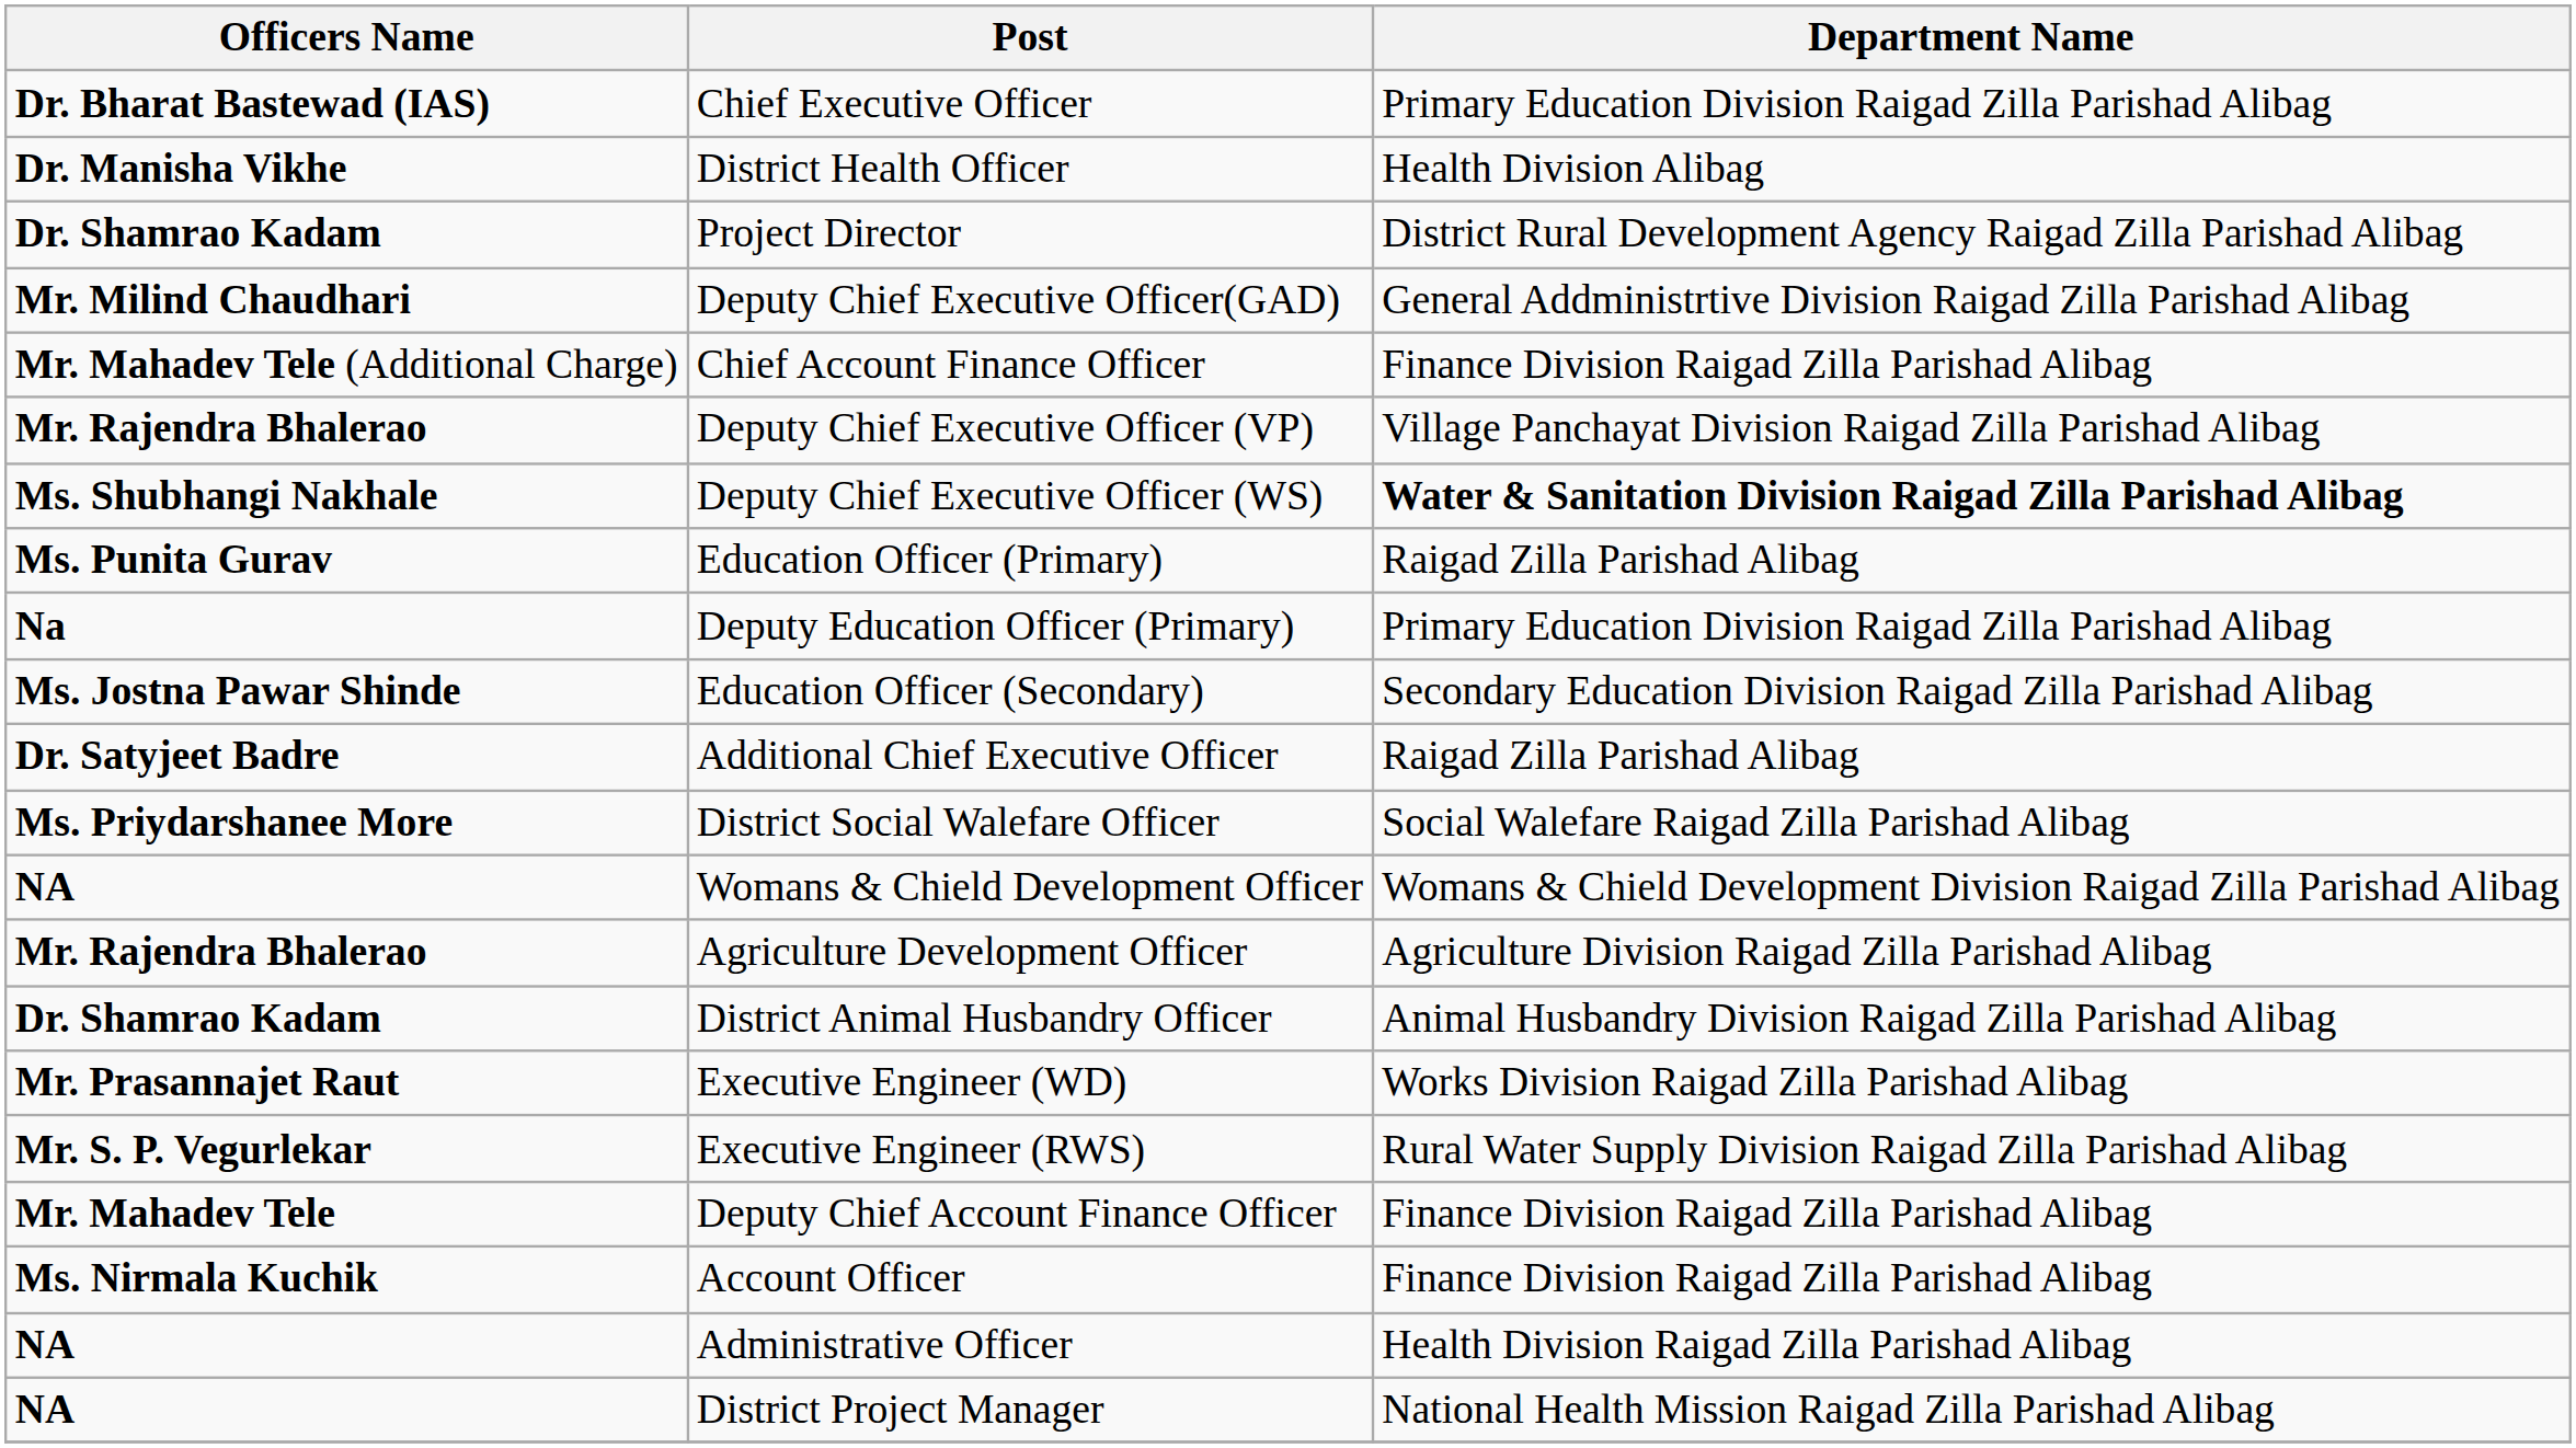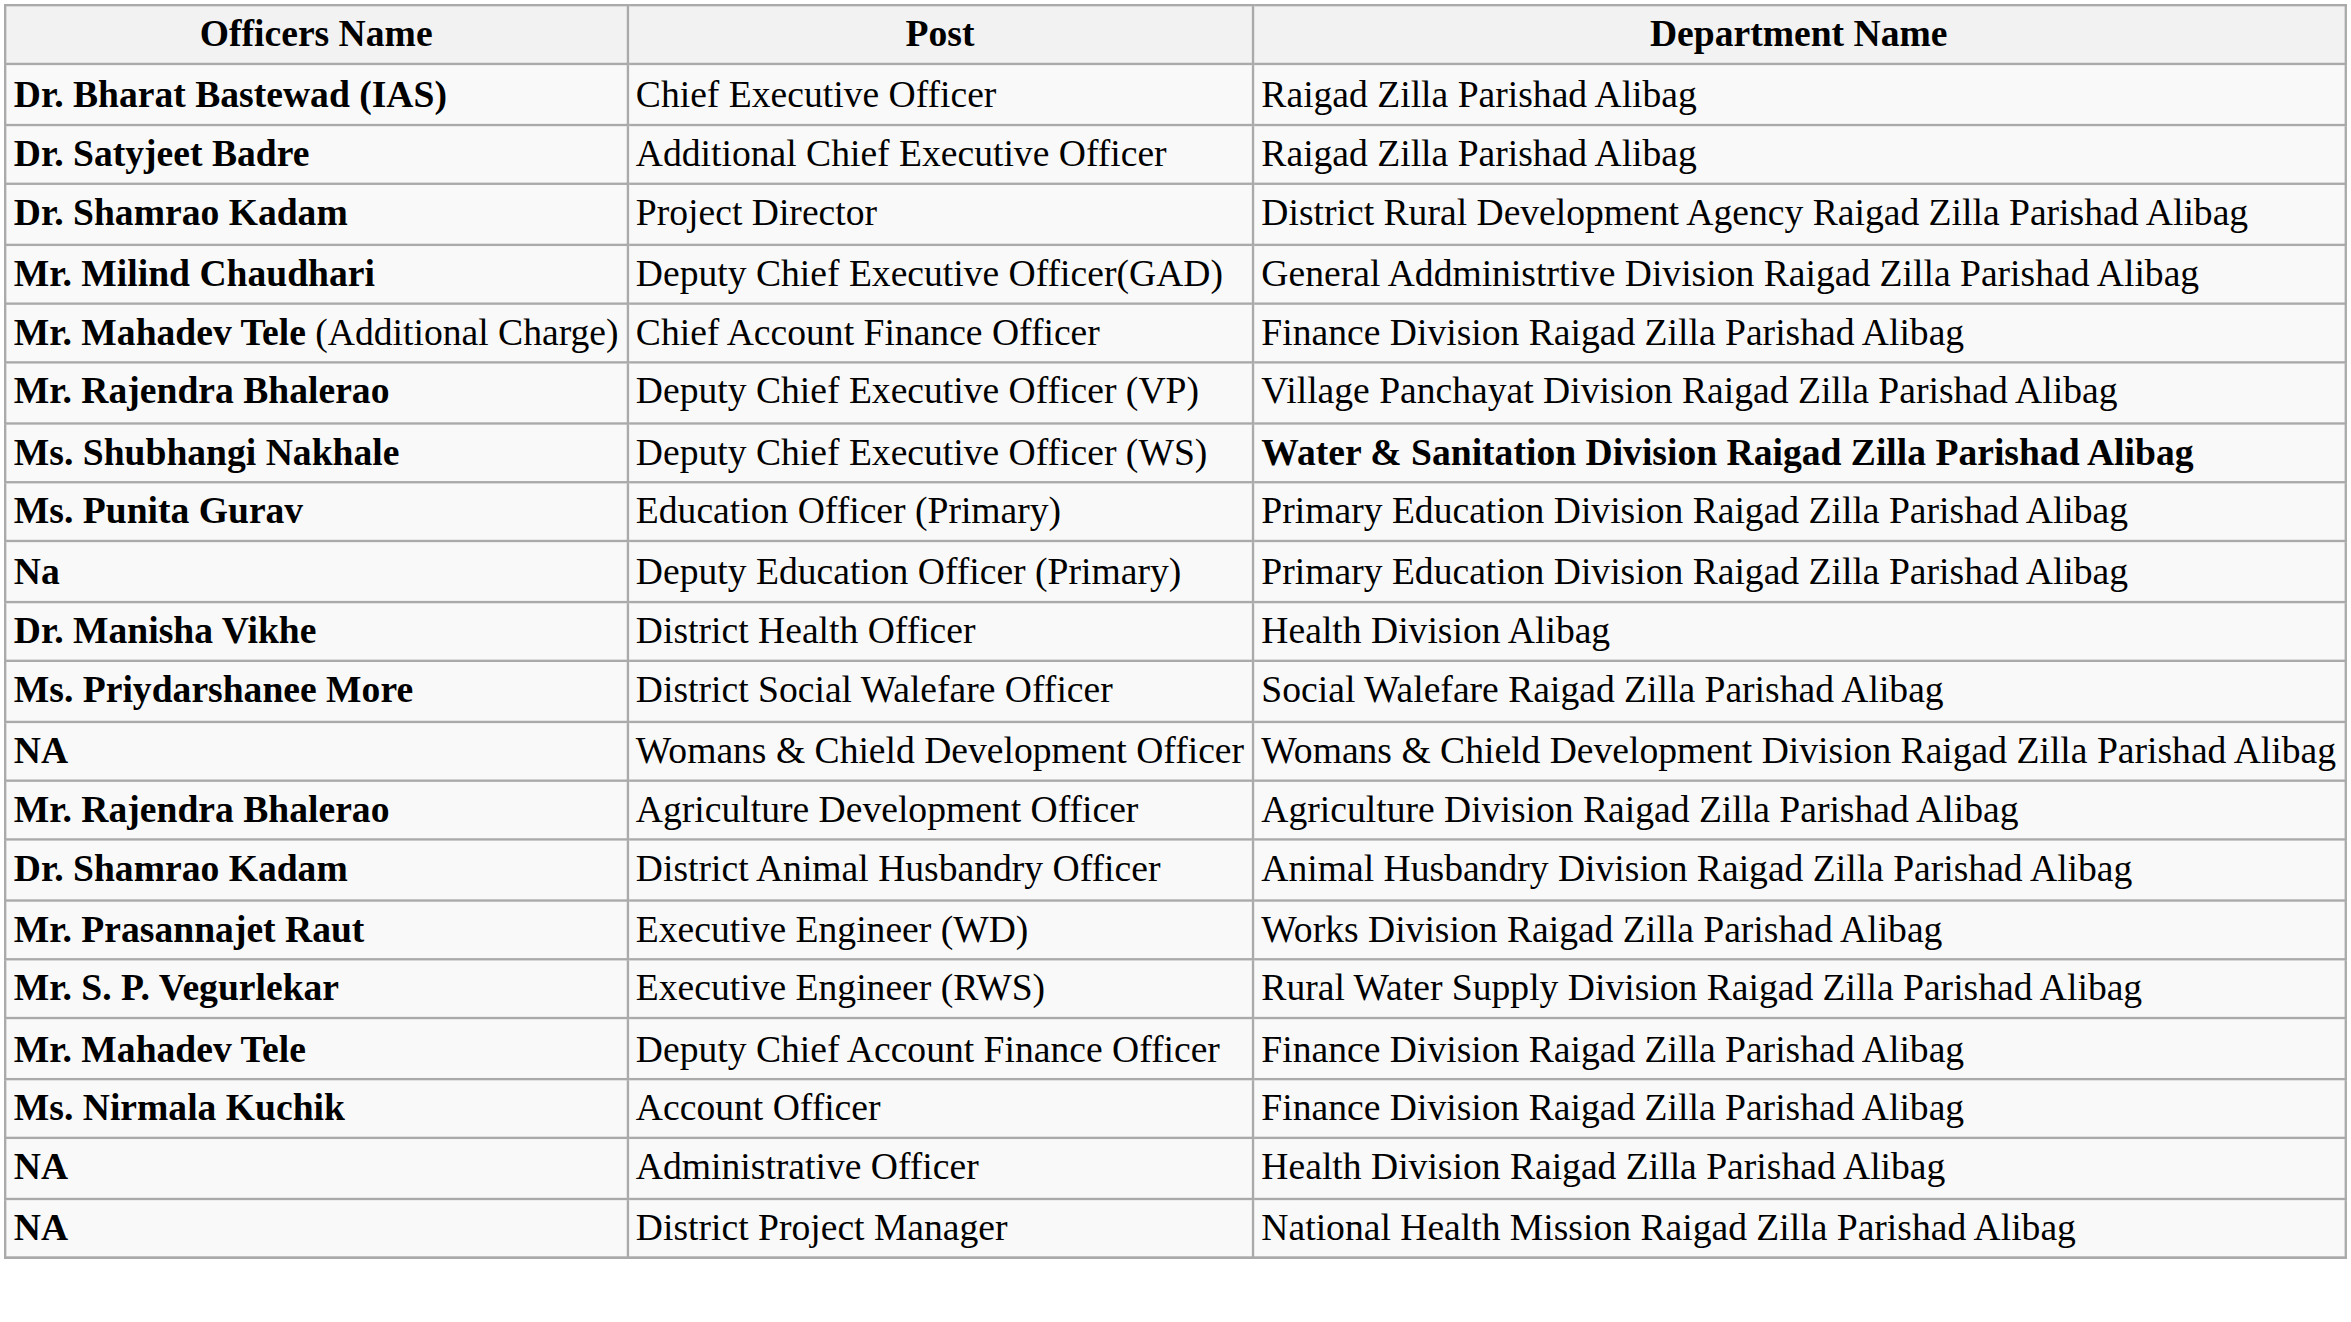Chief Executive Officer | Department Name: Primary Education Division Raigad Zilla Parishad Alibag -> Raigad Zilla Parishad Alibag
rows swapped: Additional Chief Executive Officer <-> District Health Officer
Education Officer (Primary) | Department Name: Raigad Zilla Parishad Alibag -> Primary Education Division Raigad Zilla Parishad Alibag
- row: Ms. Jostna Pawar Shinde | Education Officer (Secondary) | Secondary Education Division Raigad Zilla Parishad Alibag
